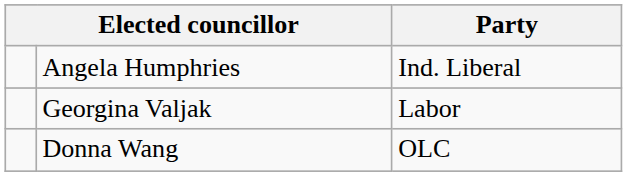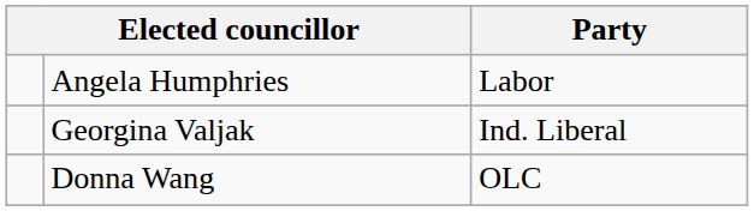Angela Humphries | Party: Ind. Liberal -> Labor
Georgina Valjak | Party: Labor -> Ind. Liberal
